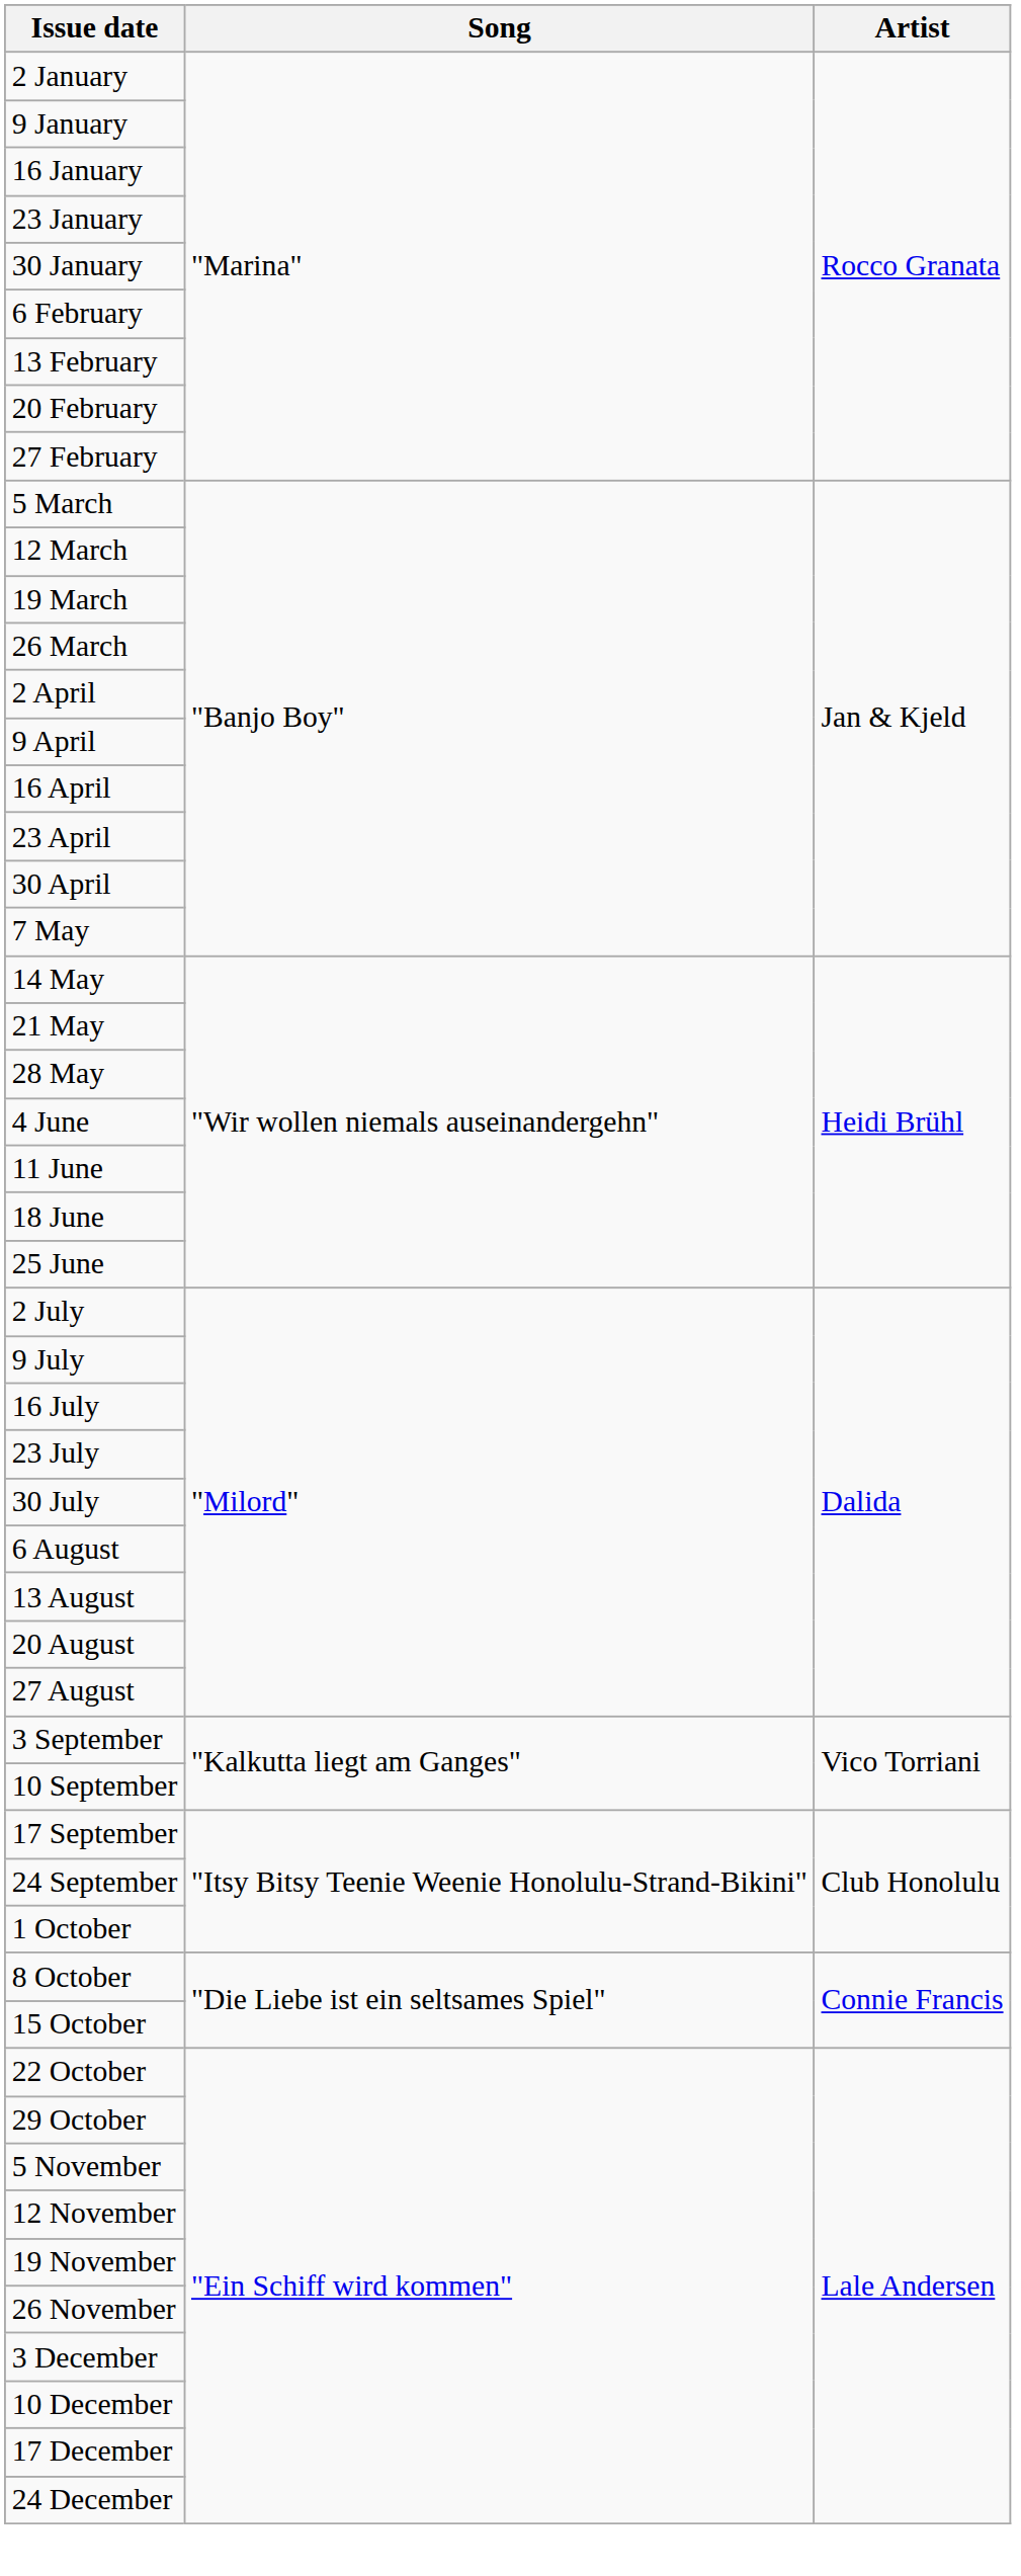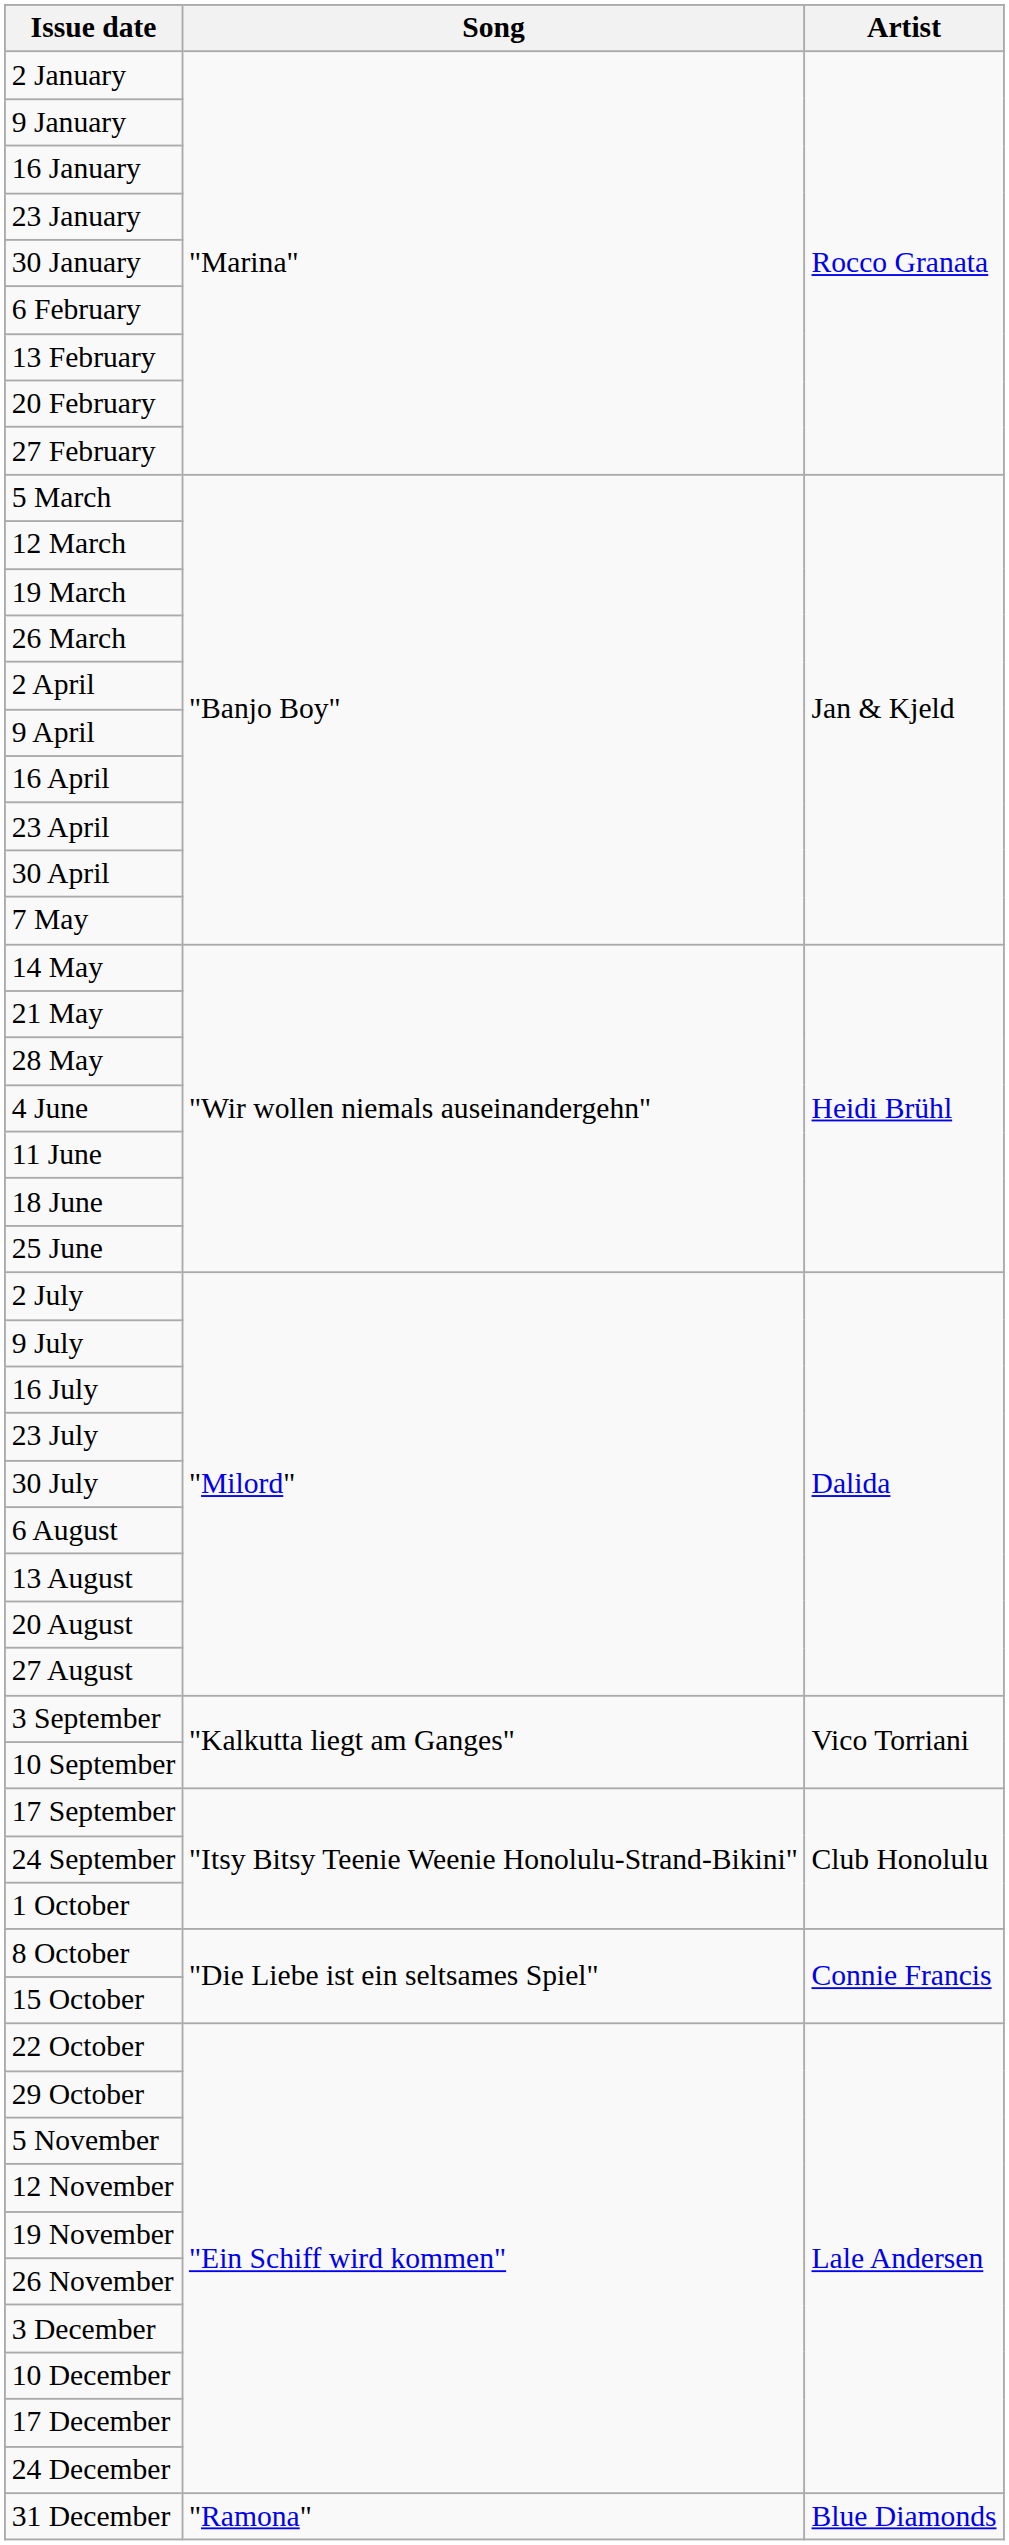+ row: 31 December | "Ramona" | Blue Diamonds
